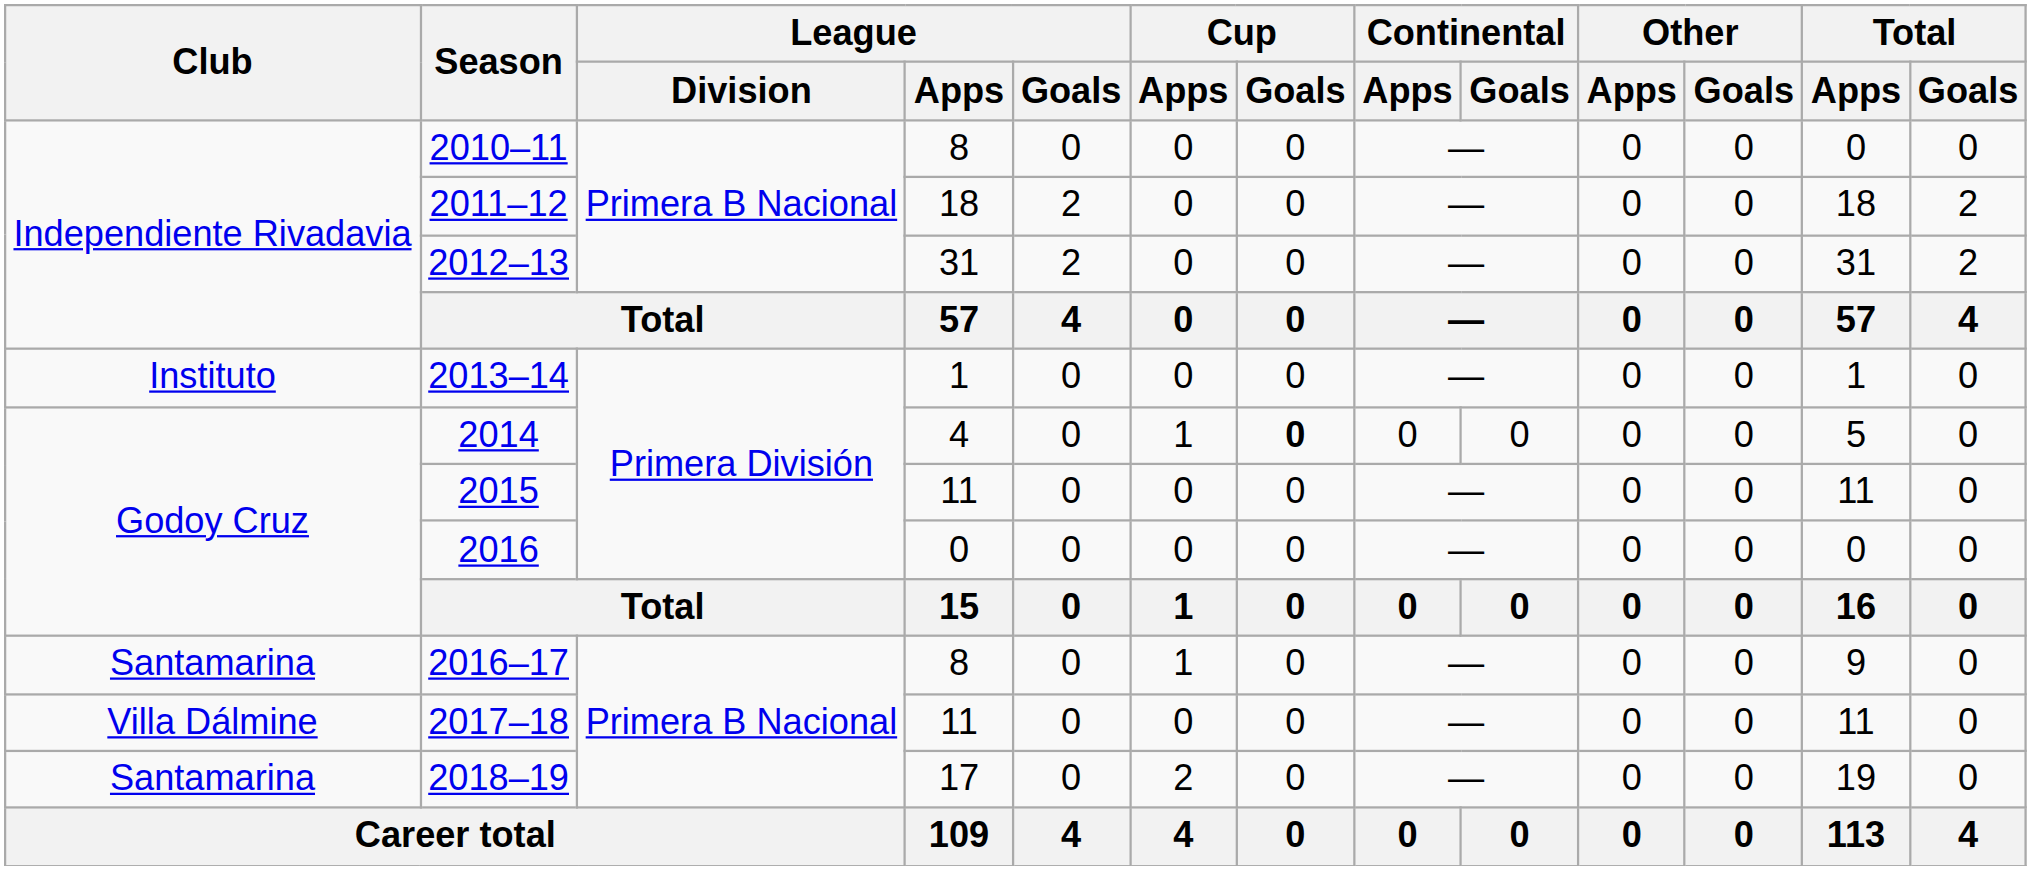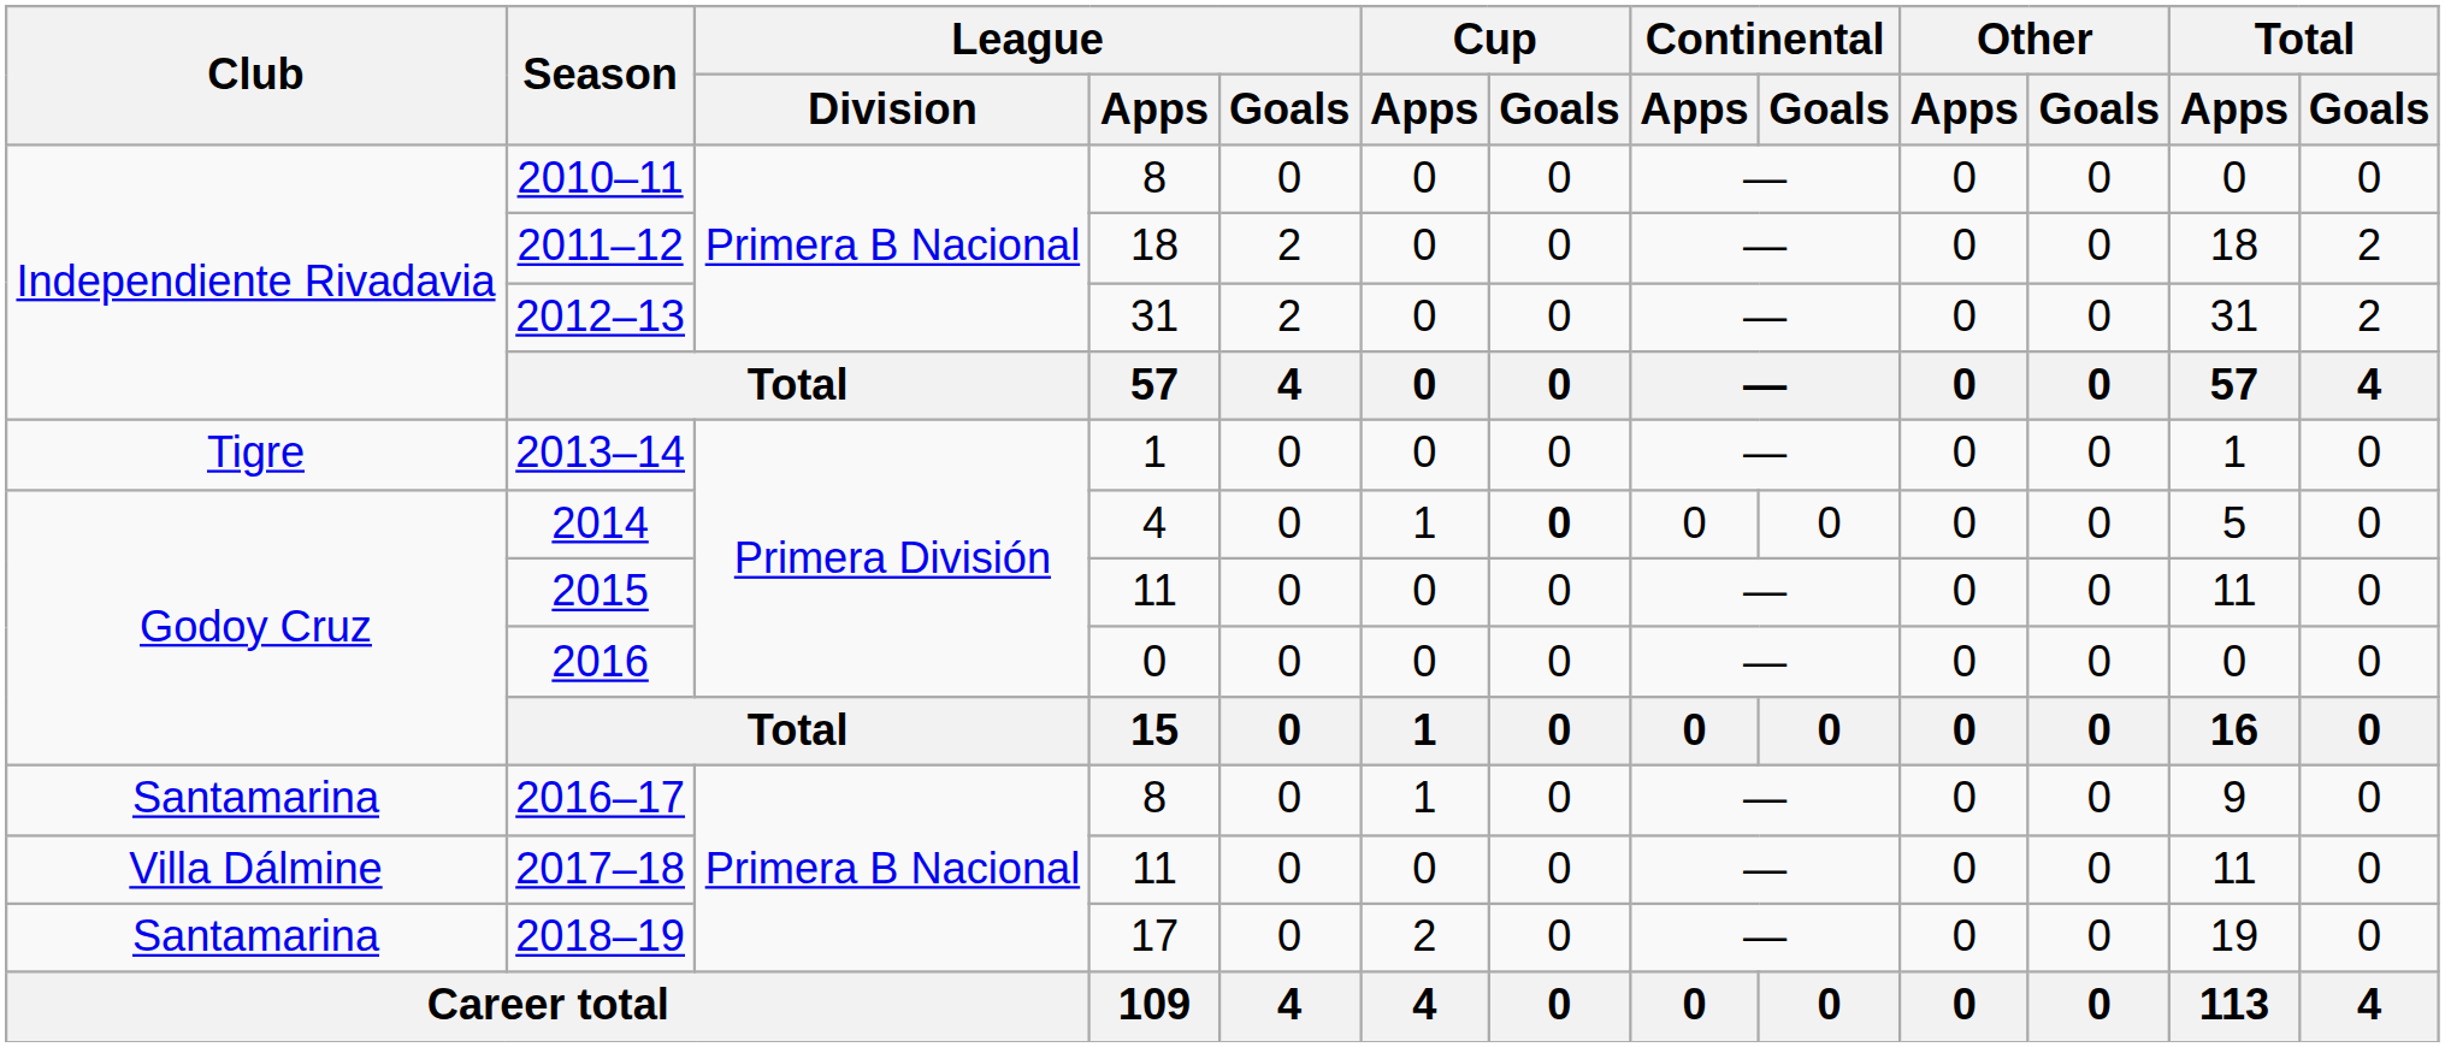2013–14 | Club: Instituto -> Tigre
